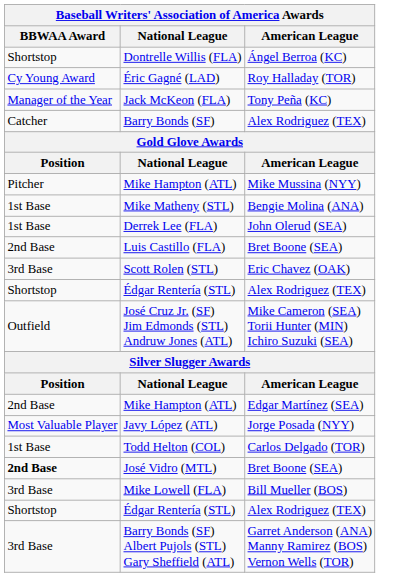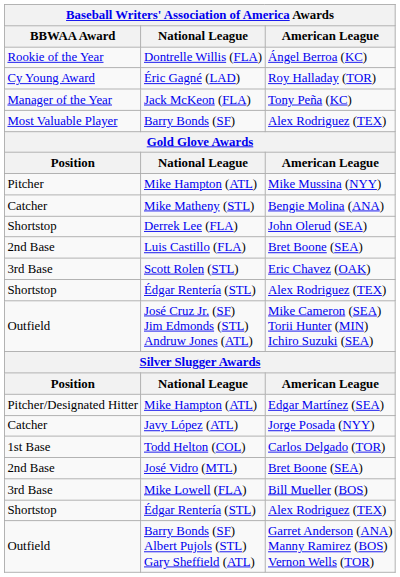Dontrelle Willis (FLA) | BBWAA Award: Shortstop -> Rookie of the Year
Barry Bonds (SF) | BBWAA Award: Catcher -> Most Valuable Player
Mike Matheny (STL) | BBWAA Award: 1st Base -> Catcher
Derrek Lee (FLA) | BBWAA Award: 1st Base -> Shortstop
Mike Hampton (ATL) / Edgar Martínez (SEA) | BBWAA Award: 2nd Base -> Pitcher/Designated Hitter
Javy López (ATL) | BBWAA Award: Most Valuable Player -> Catcher
José Vidro (MTL) | BBWAA Award: bold -> normal
Barry Bonds (SF) Albert Pujols (STL) Gary Sheffield (ATL) | BBWAA Award: 3rd Base -> Outfield
